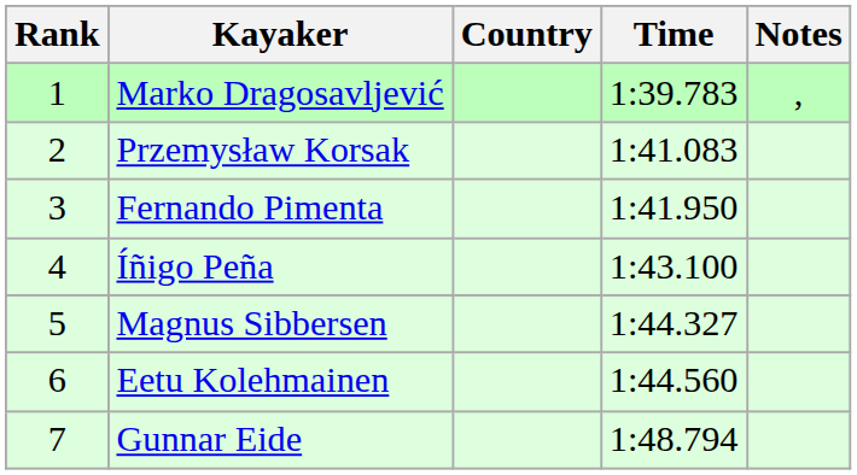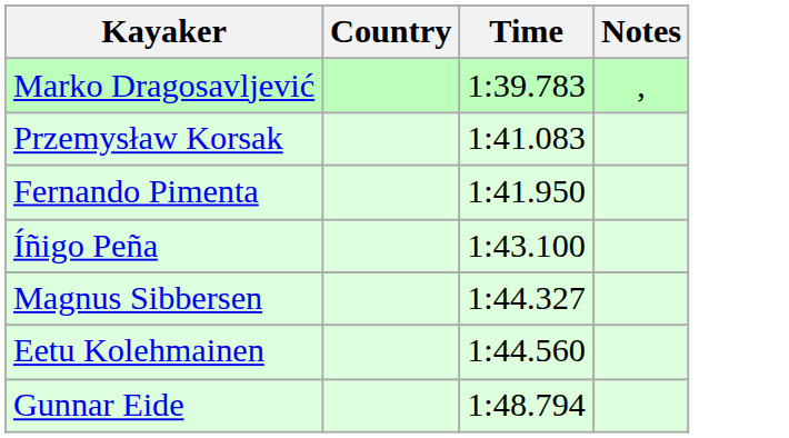- column: Rank | 1 | 2 | 3 | 4 | 5 | 6 | 7
